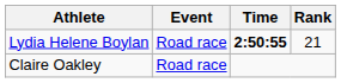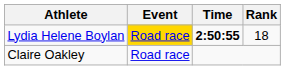Lydia Helene Boylan | Event: no background -> gold background
Lydia Helene Boylan | Rank: 21 -> 18
